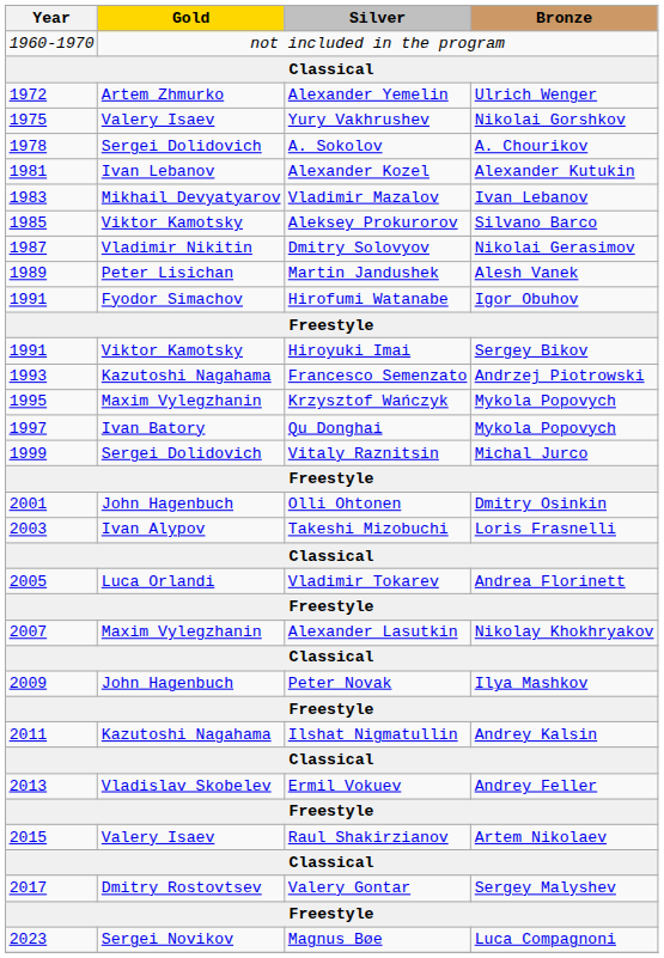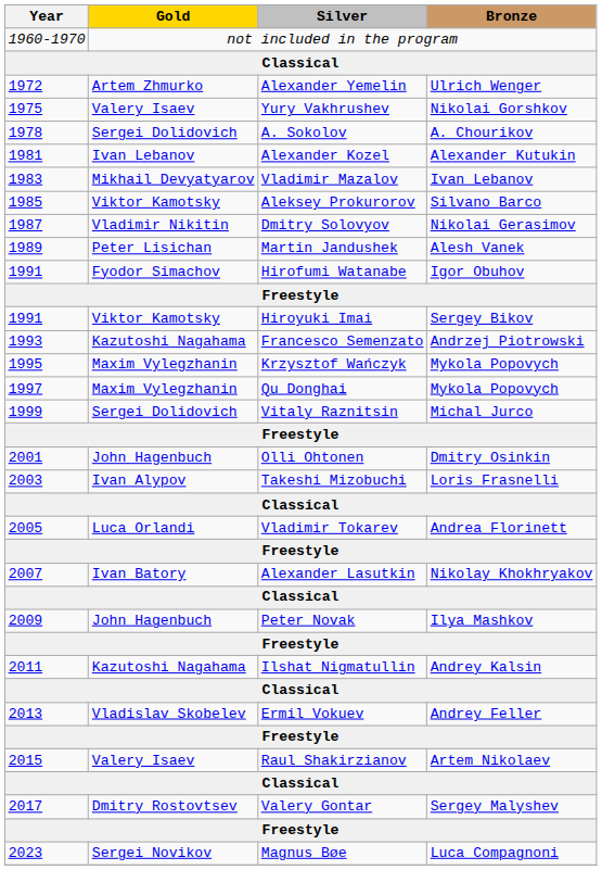Qu Donghai | Gold: Ivan Batory -> Maxim Vylegzhanin
Alexander Lasutkin | Gold: Maxim Vylegzhanin -> Ivan Batory
